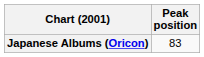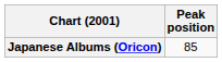Japanese Albums (Oricon) | Peak position: 83 -> 85
